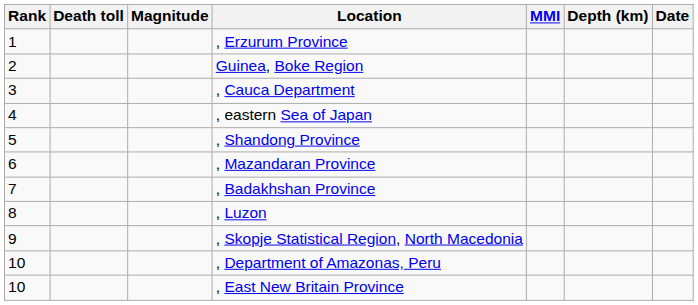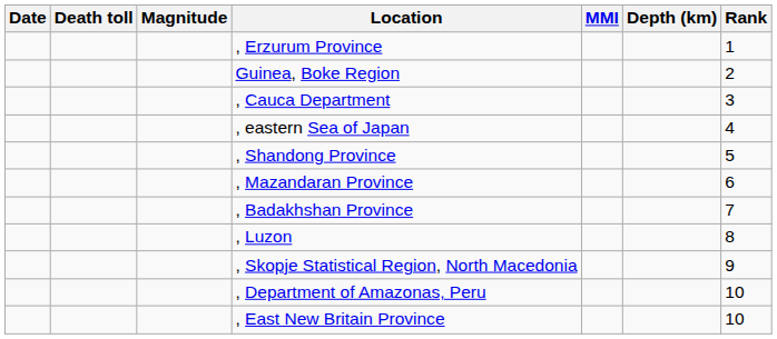columns swapped: Rank <-> Date
